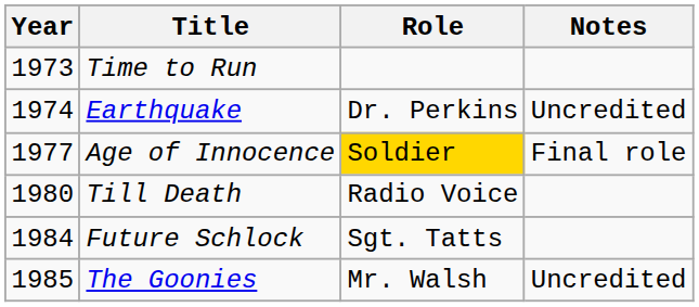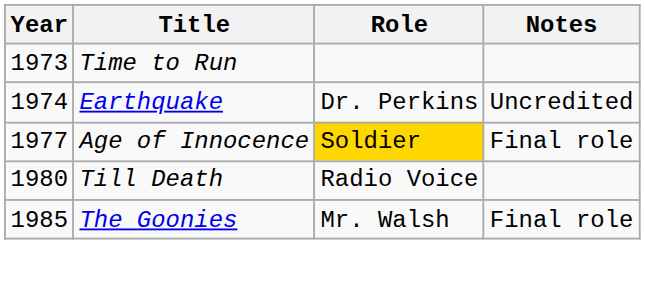- row: 1984 | Future Schlock | Sgt. Tatts
The Goonies | Notes: Uncredited -> Final role
